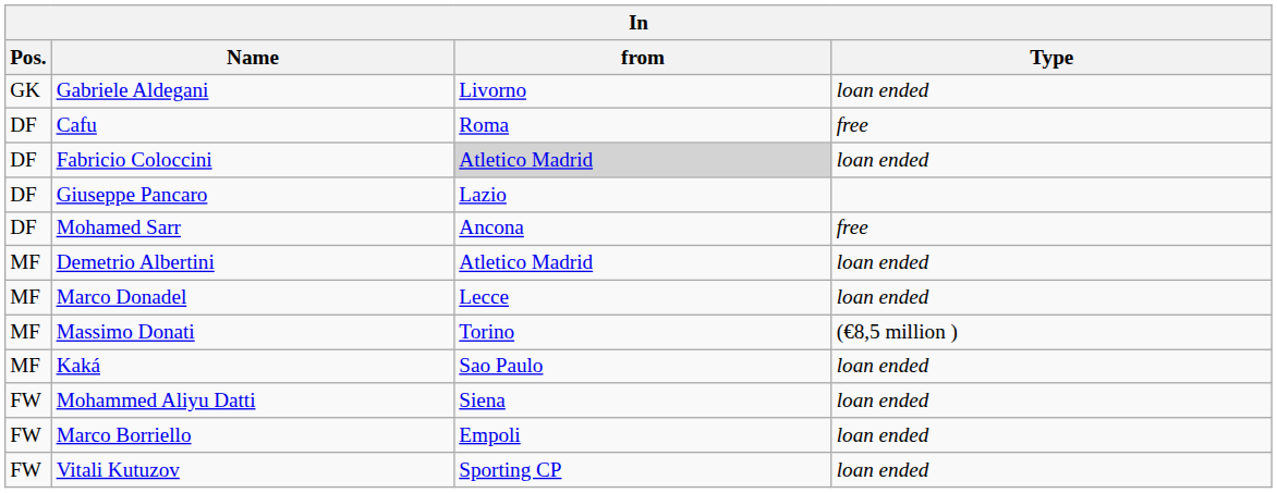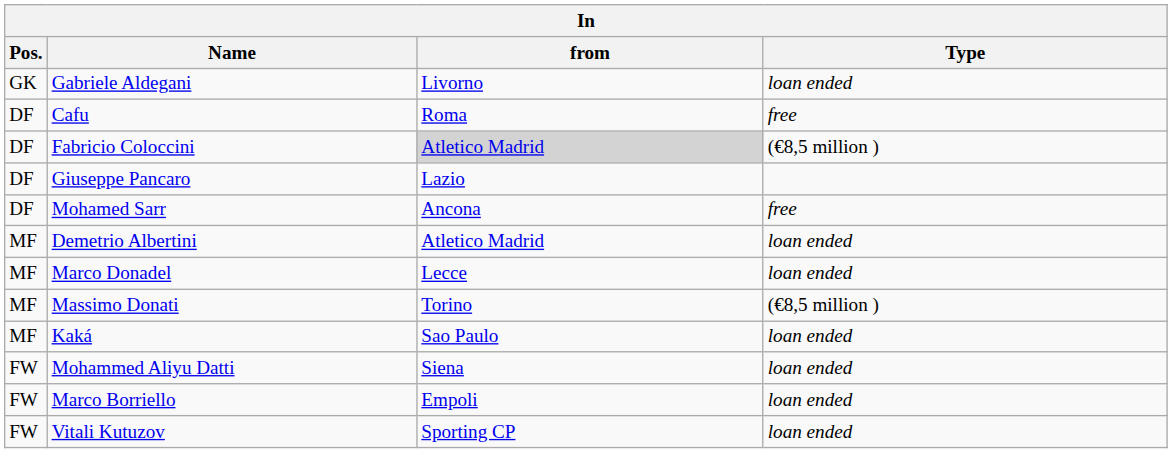Fabricio Coloccini | Type: loan ended -> (€8,5 million )
